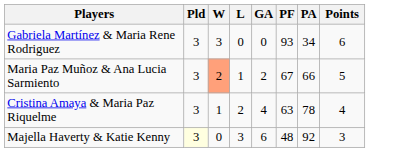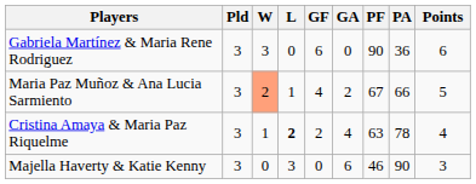+ column: GF | 6 | 4 | 2 | 0
Gabriela Martínez & Maria Rene Rodriguez | PF: 93 -> 90
Gabriela Martínez & Maria Rene Rodriguez | PA: 34 -> 36
Cristina Amaya & Maria Paz Riquelme | L: normal -> bold
Majella Haverty & Katie Kenny | Pld: lightyellow background -> no background
Majella Haverty & Katie Kenny | PF: 48 -> 46
Majella Haverty & Katie Kenny | PA: 92 -> 90
